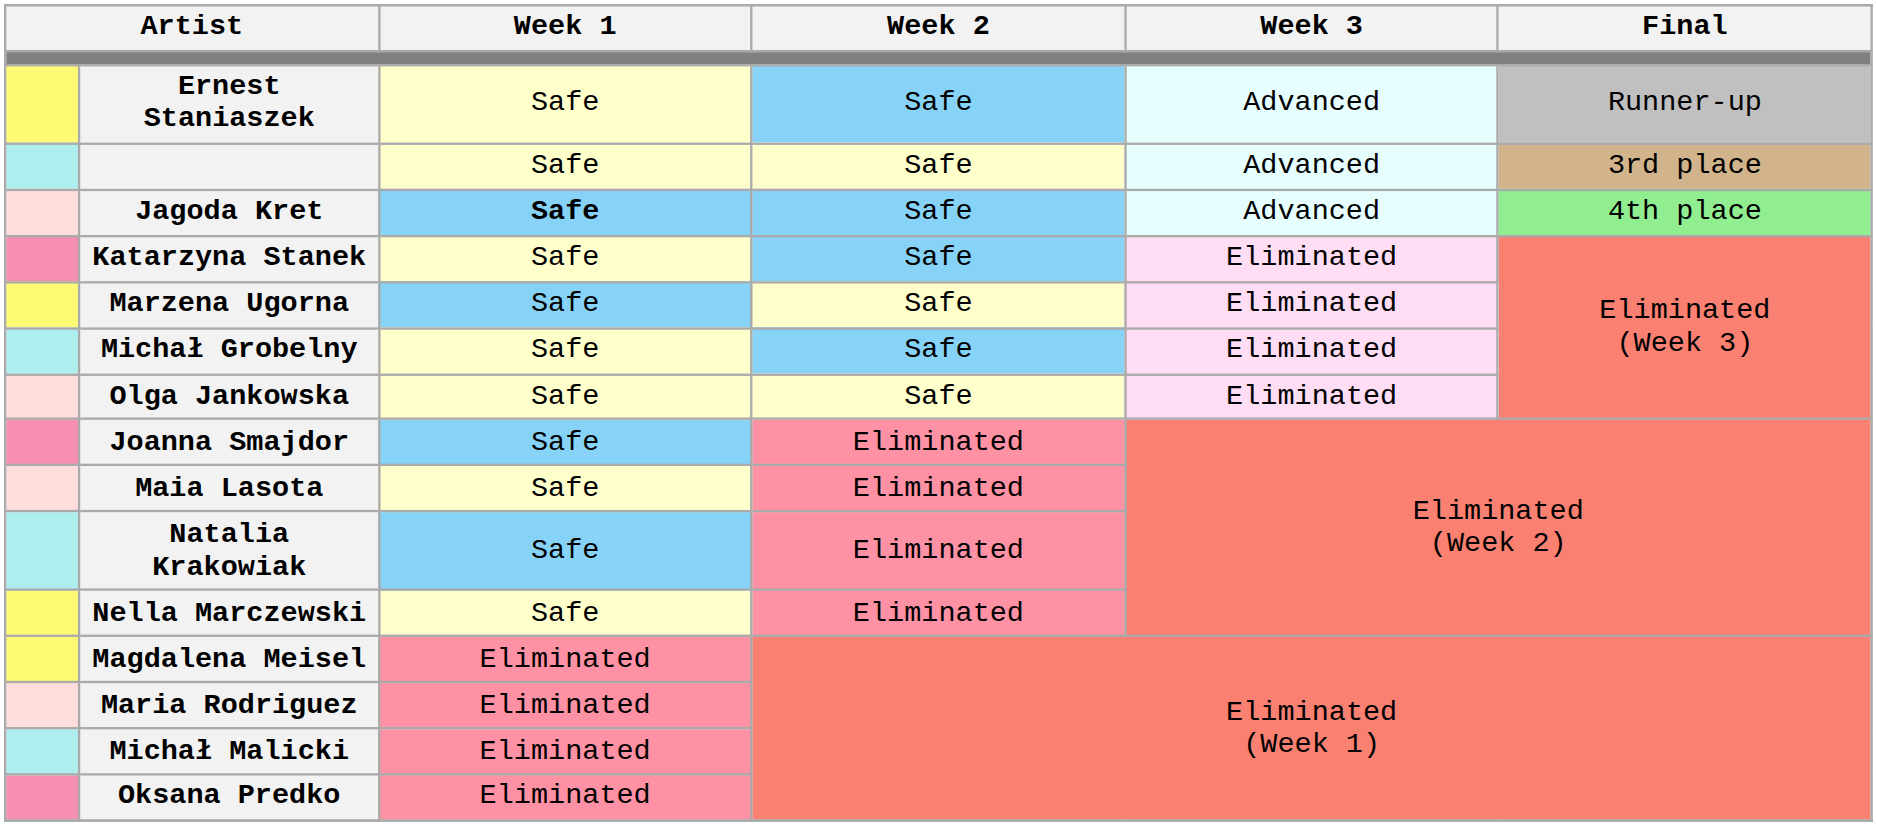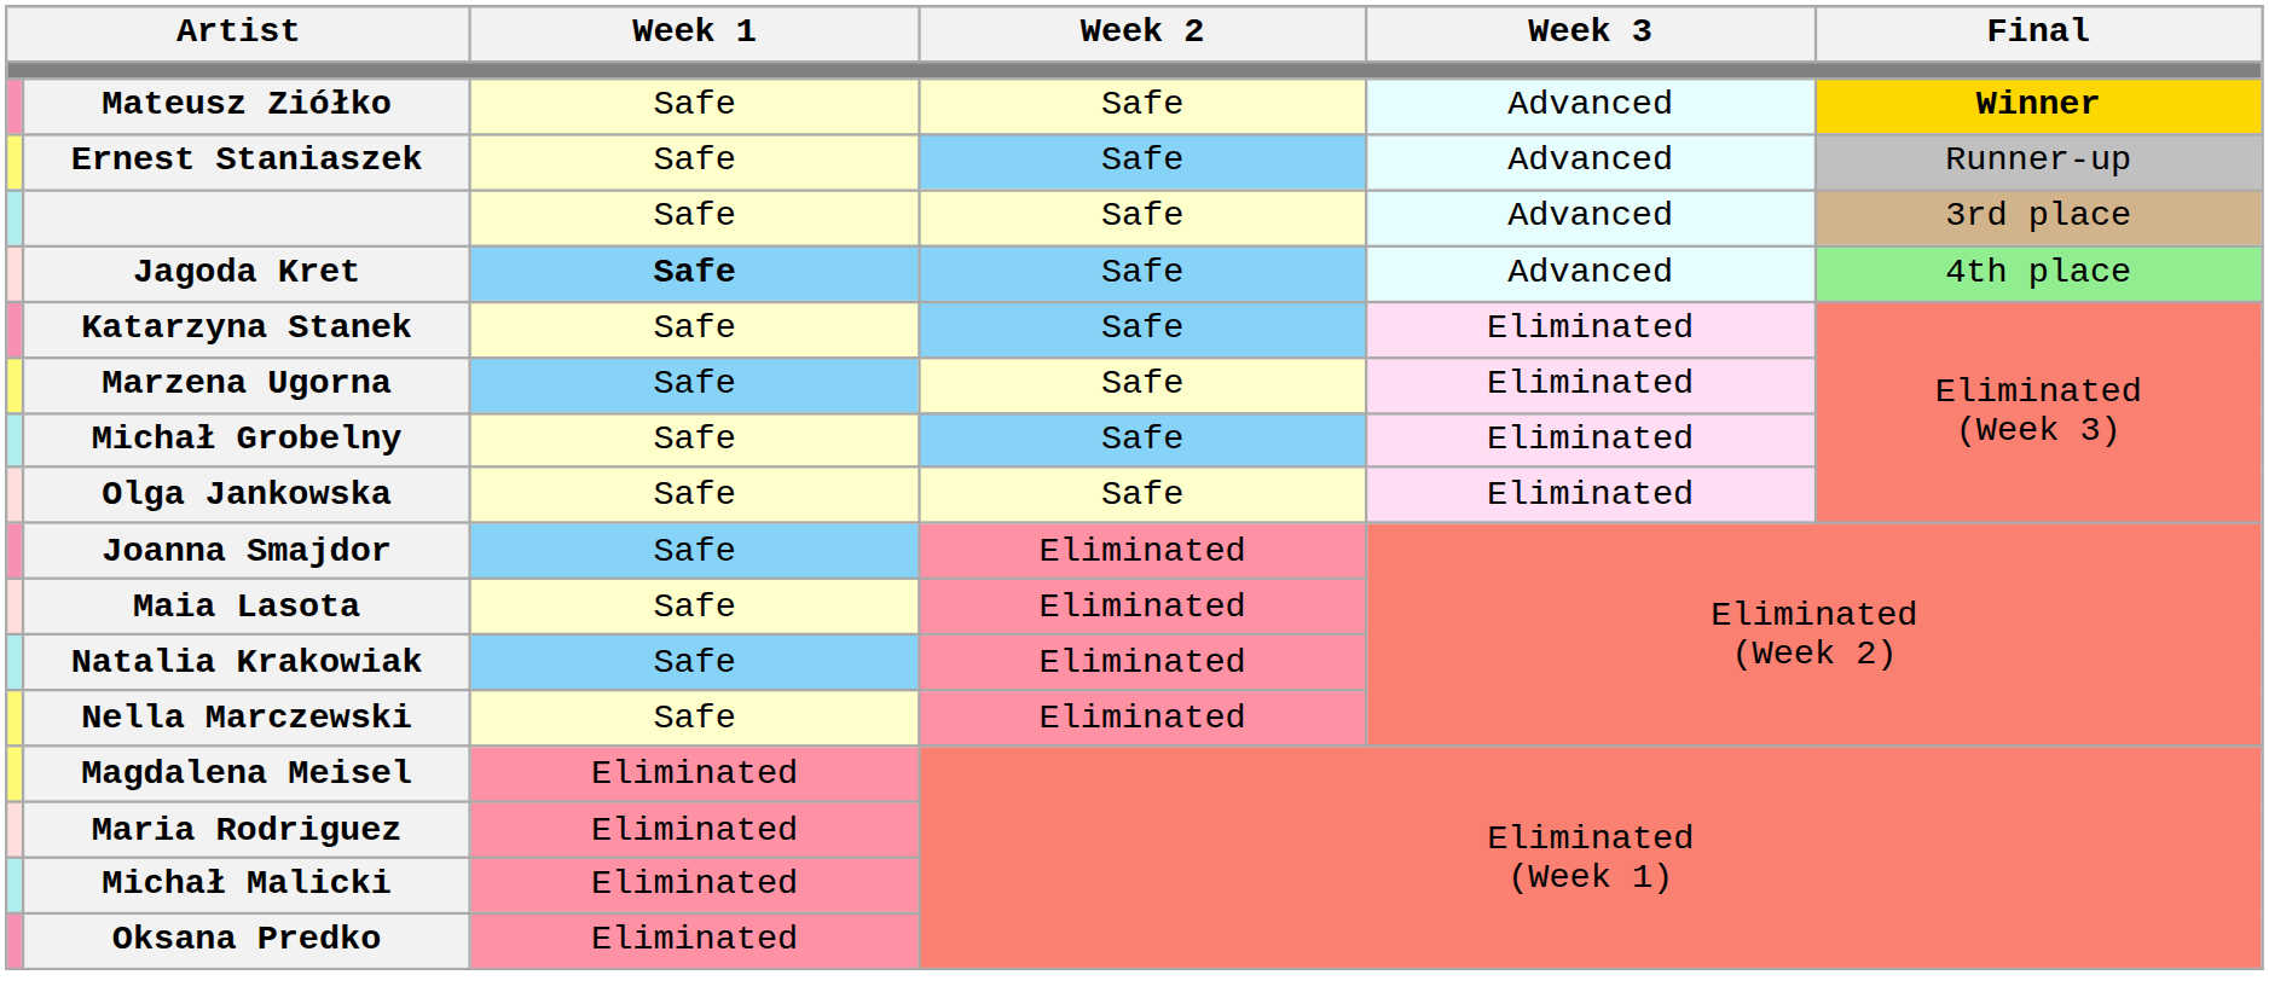+ row: Mateusz Ziółko | Safe | Safe | Advanced | Winner
